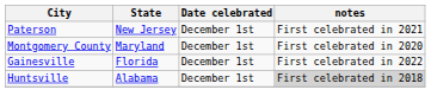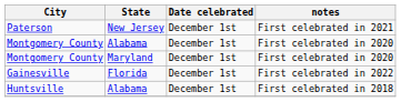+ row: Montgomery County | Alabama | December 1st | First celebrated in 2020
Huntsville | notes: lightgrey background -> no background
